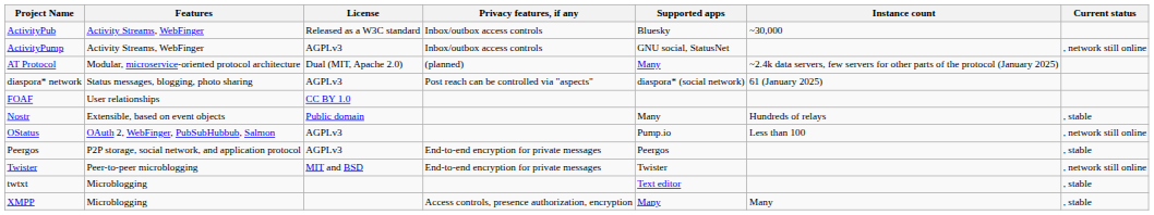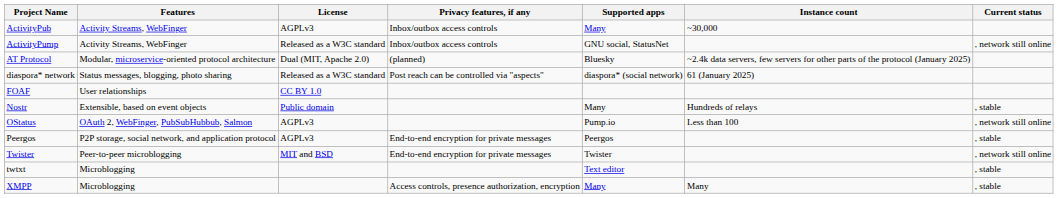ActivityPub | License: Released as a W3C standard -> AGPLv3
ActivityPub | Supported apps: Bluesky -> Many
ActivityPump | License: AGPLv3 -> Released as a W3C standard
AT Protocol | Supported apps: Many -> Bluesky
diaspora* network | License: AGPLv3 -> Released as a W3C standard
